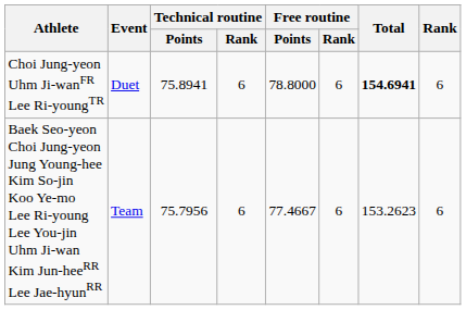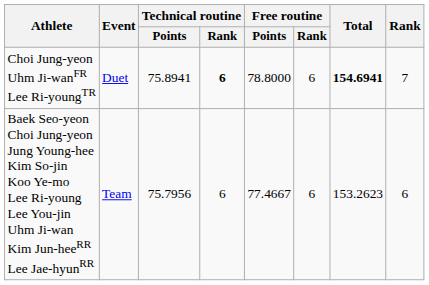Choi Jung-yeon Uhm Ji-wanFR Lee Ri-youngTR | Technical routine / Rank: normal -> bold
Choi Jung-yeon Uhm Ji-wanFR Lee Ri-youngTR | Rank: 6 -> 7
